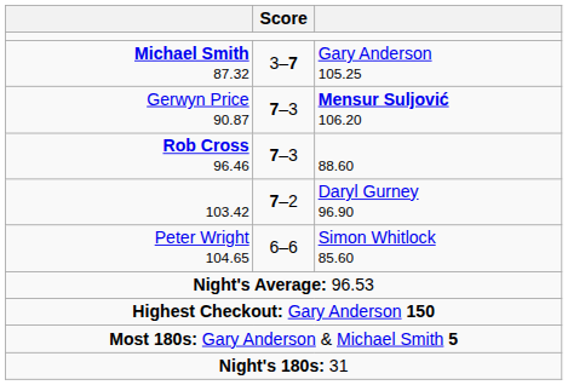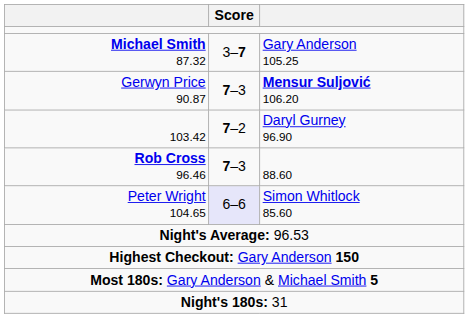rows swapped: 103.42 <-> Rob Cross 96.46
Peter Wright 104.65 | Score: no background -> lavender background
